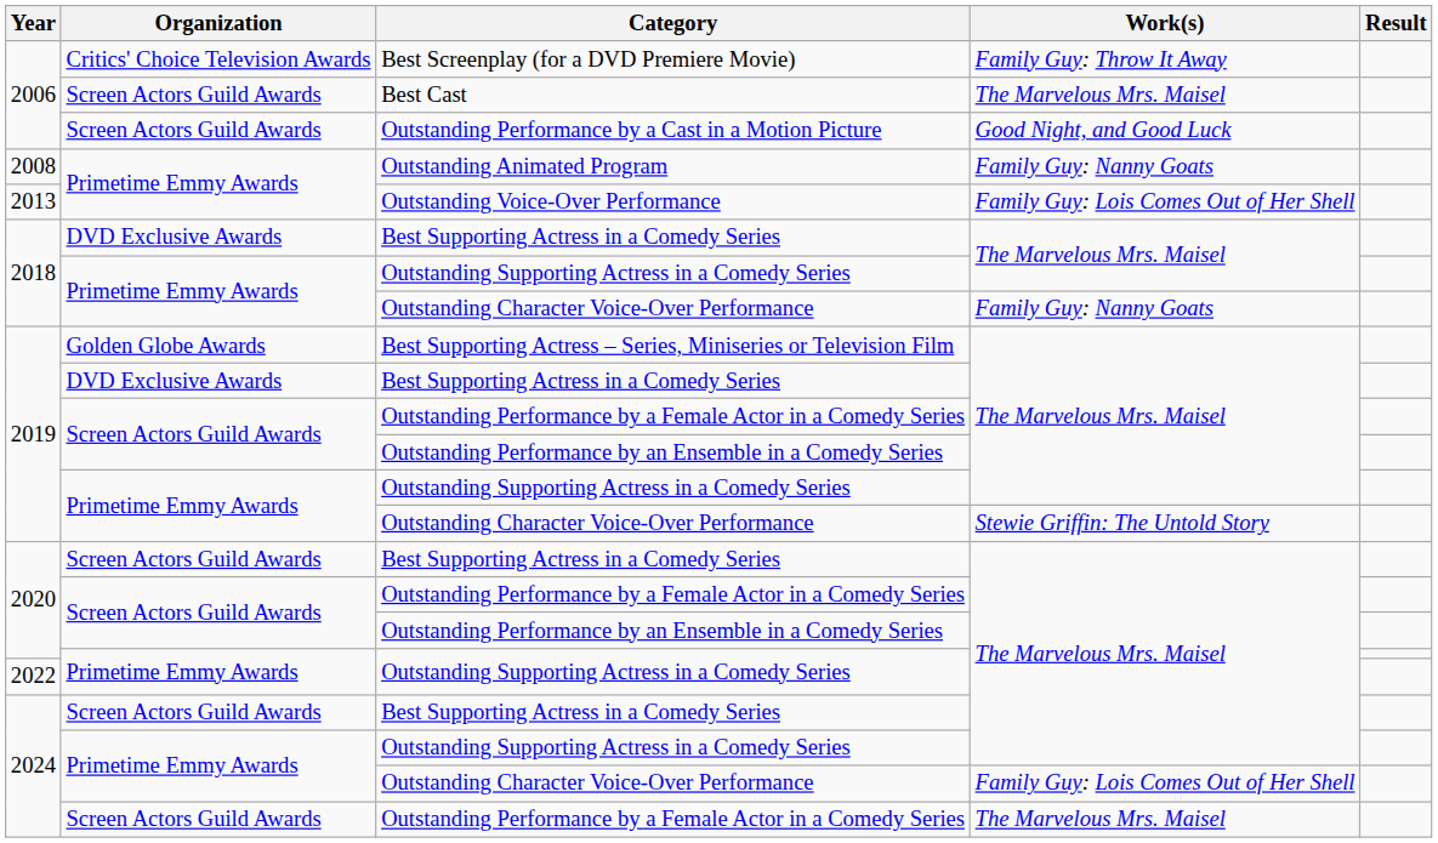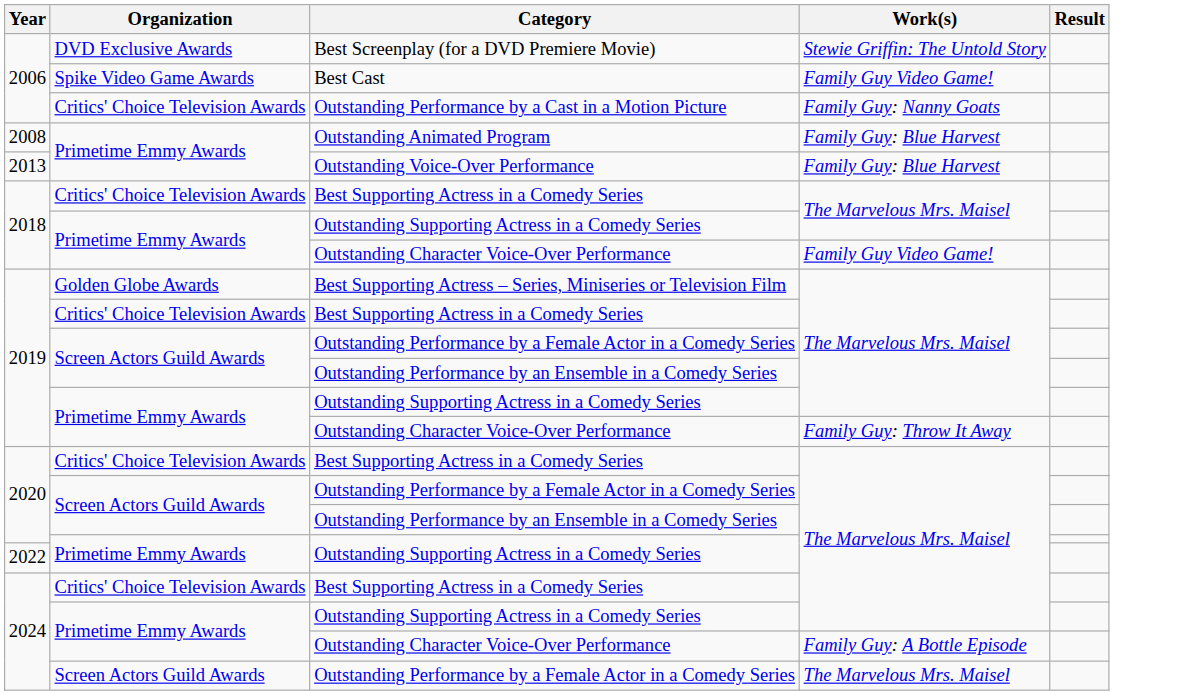Best Screenplay (for a DVD Premiere Movie) | Organization: Critics' Choice Television Awards -> DVD Exclusive Awards
Best Screenplay (for a DVD Premiere Movie) | Work(s): Family Guy: Throw It Away -> Stewie Griffin: The Untold Story
Best Cast | Organization: Screen Actors Guild Awards -> Spike Video Game Awards
Best Cast | Work(s): The Marvelous Mrs. Maisel -> Family Guy Video Game!
Outstanding Performance by a Cast in a Motion Picture | Organization: Screen Actors Guild Awards -> Critics' Choice Television Awards
Outstanding Performance by a Cast in a Motion Picture | Work(s): Good Night, and Good Luck -> Family Guy: Nanny Goats
Outstanding Animated Program | Work(s): Family Guy: Nanny Goats -> Family Guy: Blue Harvest
Outstanding Voice-Over Performance | Work(s): Family Guy: Lois Comes Out of Her Shell -> Family Guy: Blue Harvest
2018 / Best Supporting Actress in a Comedy Series | Organization: DVD Exclusive Awards -> Critics' Choice Television Awards
2018 / Outstanding Character Voice-Over Performance | Work(s): Family Guy: Nanny Goats -> Family Guy Video Game!
2019 / Best Supporting Actress in a Comedy Series | Organization: DVD Exclusive Awards -> Critics' Choice Television Awards
2019 / Outstanding Character Voice-Over Performance | Work(s): Stewie Griffin: The Untold Story -> Family Guy: Throw It Away
2020 / Best Supporting Actress in a Comedy Series | Organization: Screen Actors Guild Awards -> Critics' Choice Television Awards
2024 / Best Supporting Actress in a Comedy Series | Organization: Screen Actors Guild Awards -> Critics' Choice Television Awards
2024 / Outstanding Character Voice-Over Performance | Work(s): Family Guy: Lois Comes Out of Her Shell -> Family Guy: A Bottle Episode
